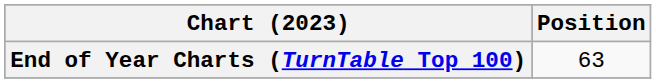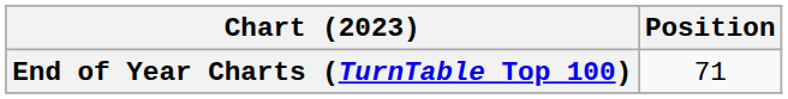End of Year Charts (TurnTable Top 100) | Position: 63 -> 71
